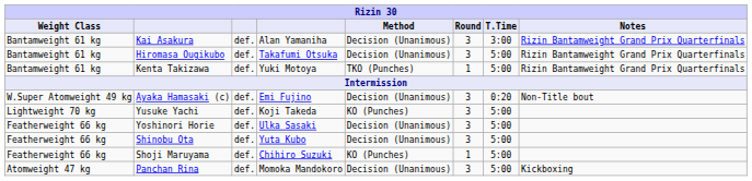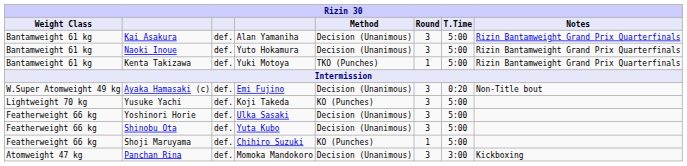Kai Asakura | T.Time: 3:00 -> 5:00
+ row: Bantamweight 61 kg | Naoki Inoue | def. | Yuto Hokamura | Decision (Unanimous) | 3 | 5:00 | Rizin Bantamweight Grand Prix Quarterfinals
- row: Bantamweight 61 kg | Hiromasa Ougikubo | def. | Takafumi Otsuka | Decision (Unanimous) | 3 | 5:00 | Rizin Bantamweight Grand Prix Quarterfinals
Panchan Rina | T.Time: 5:00 -> 3:00
